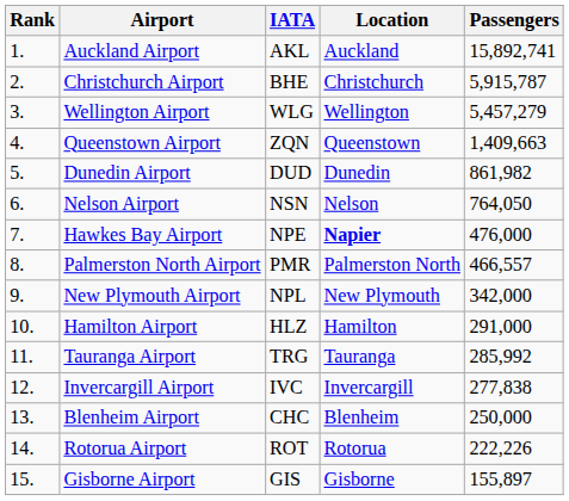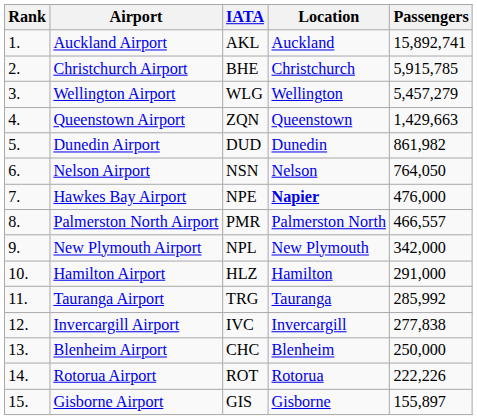Christchurch Airport | Passengers: 5,915,787 -> 5,915,785
Queenstown Airport | Passengers: 1,409,663 -> 1,429,663
